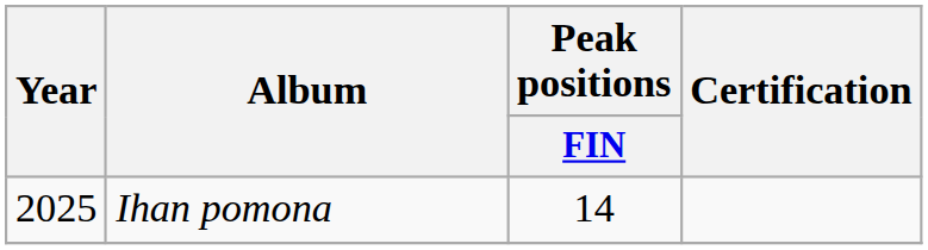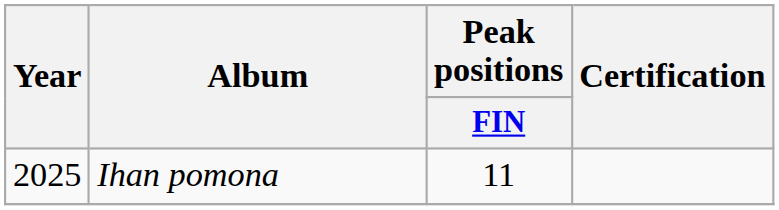Ihan pomona | Peak positions / FIN: 14 -> 11
